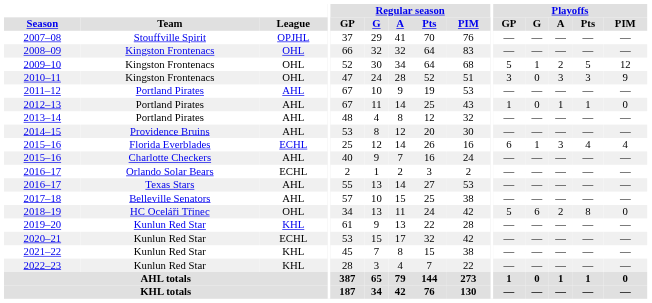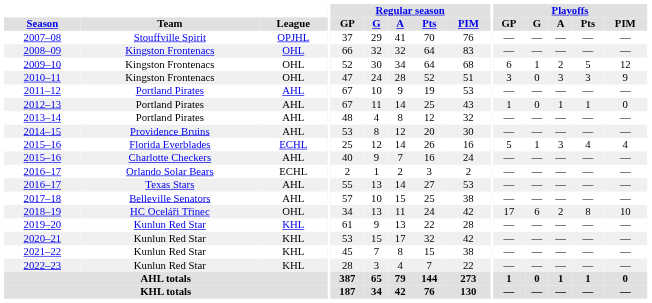2009–10 | Playoffs / GP: 5 -> 6
2015–16 / Florida Everblades | Playoffs / GP: 6 -> 5
2018–19 | Playoffs / GP: 5 -> 17
2018–19 | Playoffs / PIM: 0 -> 10
2020–21 | League: ECHL -> KHL
